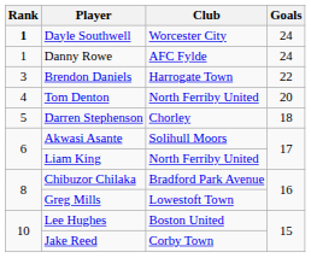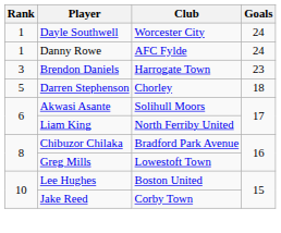Dayle Southwell | Rank: bold -> normal
Brendon Daniels | Goals: 22 -> 23
- row: 4 | Tom Denton | North Ferriby United | 20
